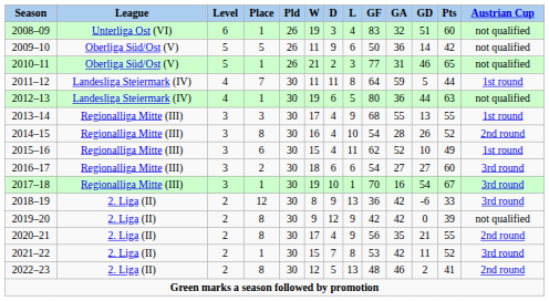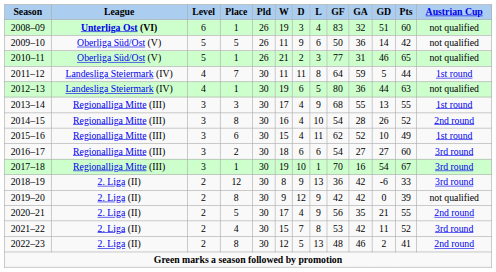2008–09 | League: normal -> bold
2020–21 | Place: 8 -> 5
2021–22 | Place: 1 -> 4
